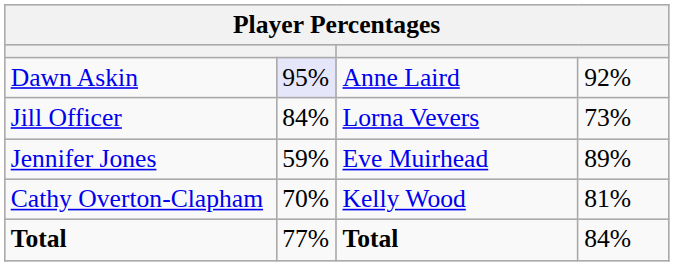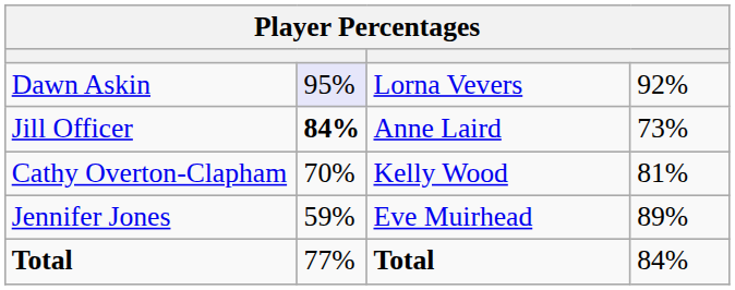Dawn Askin | column 3: Anne Laird -> Lorna Vevers
Jill Officer | column 2: normal -> bold
Jill Officer | column 3: Lorna Vevers -> Anne Laird
rows swapped: Cathy Overton-Clapham <-> Jennifer Jones
